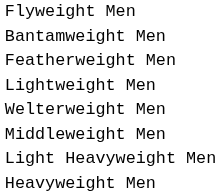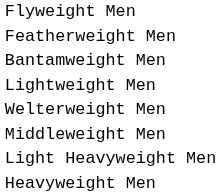rows swapped: Bantamweight Men <-> Featherweight Men
